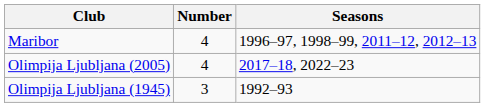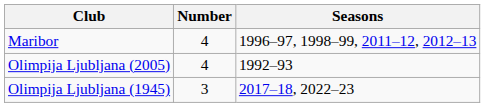Olimpija Ljubljana (2005) | Seasons: 2017–18, 2022–23 -> 1992–93
Olimpija Ljubljana (1945) | Seasons: 1992–93 -> 2017–18, 2022–23
